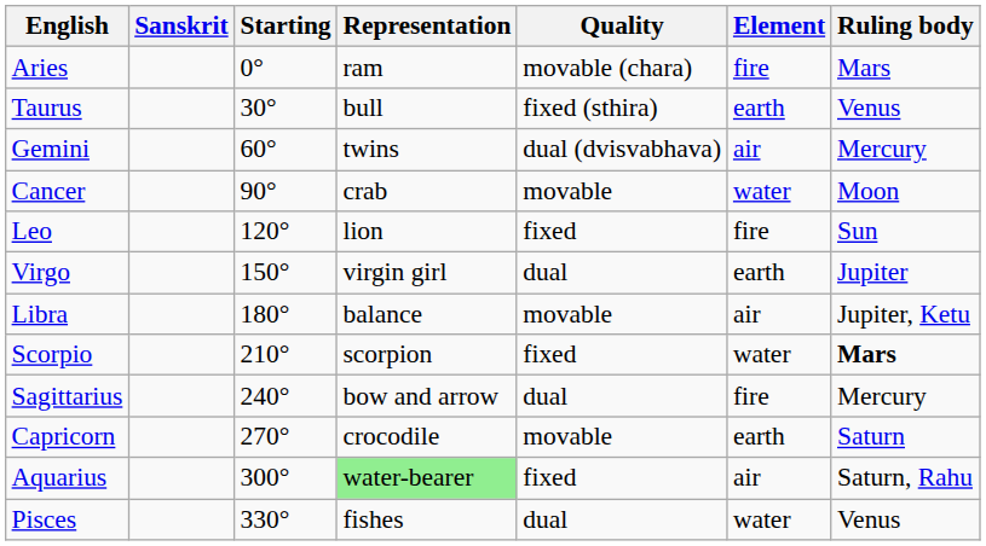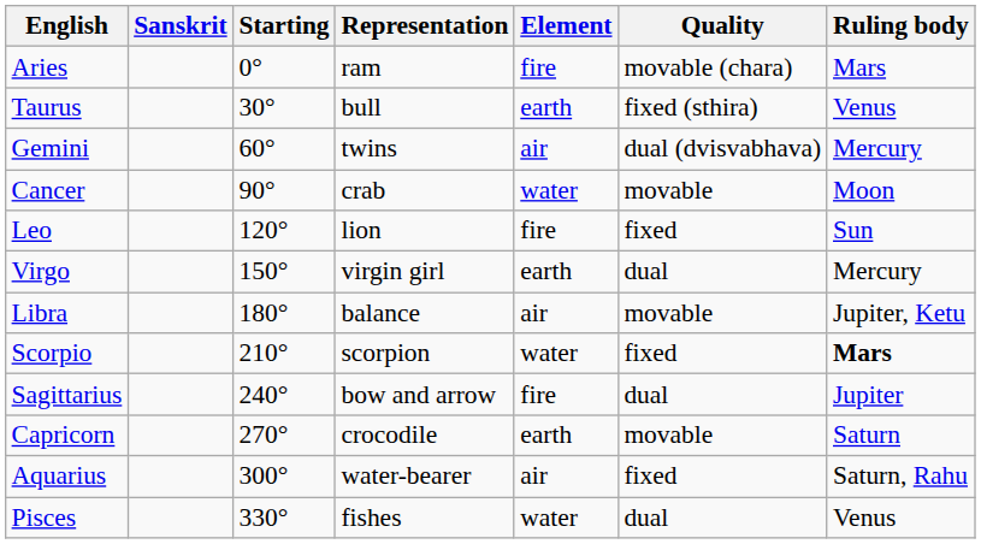columns swapped: Element <-> Quality
Virgo | Ruling body: Jupiter -> Mercury
Sagittarius | Ruling body: Mercury -> Jupiter
Aquarius | Representation: lightgreen background -> no background
